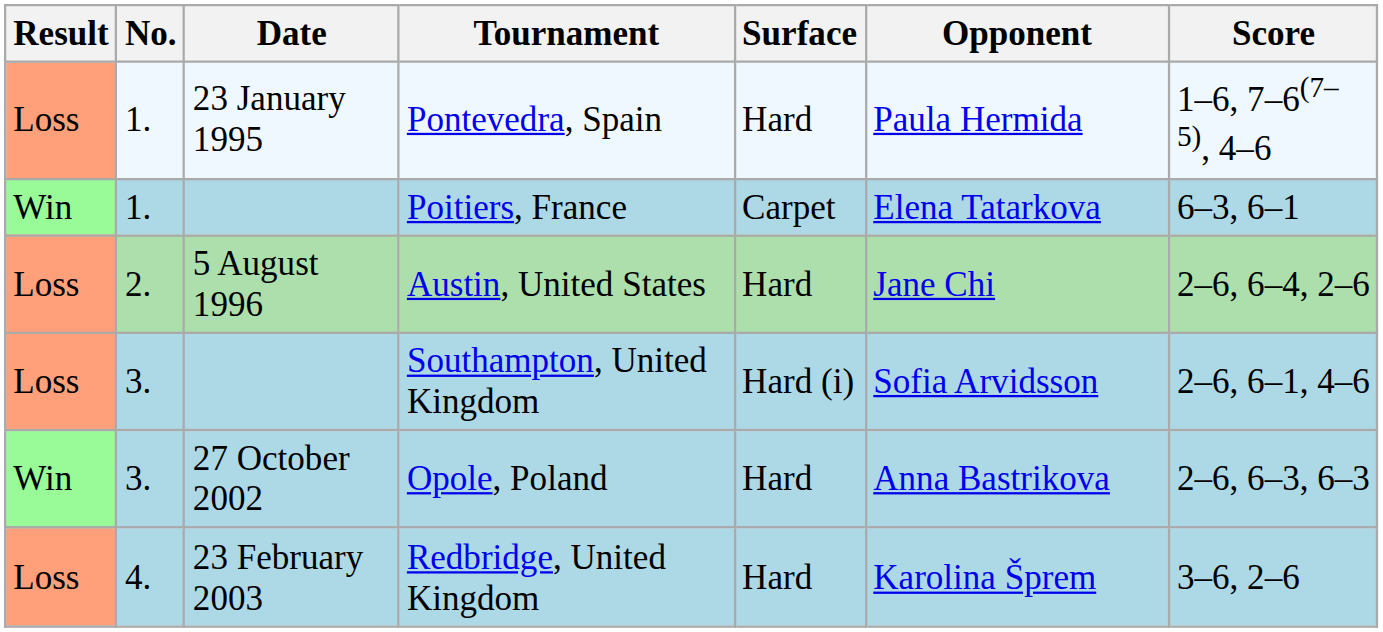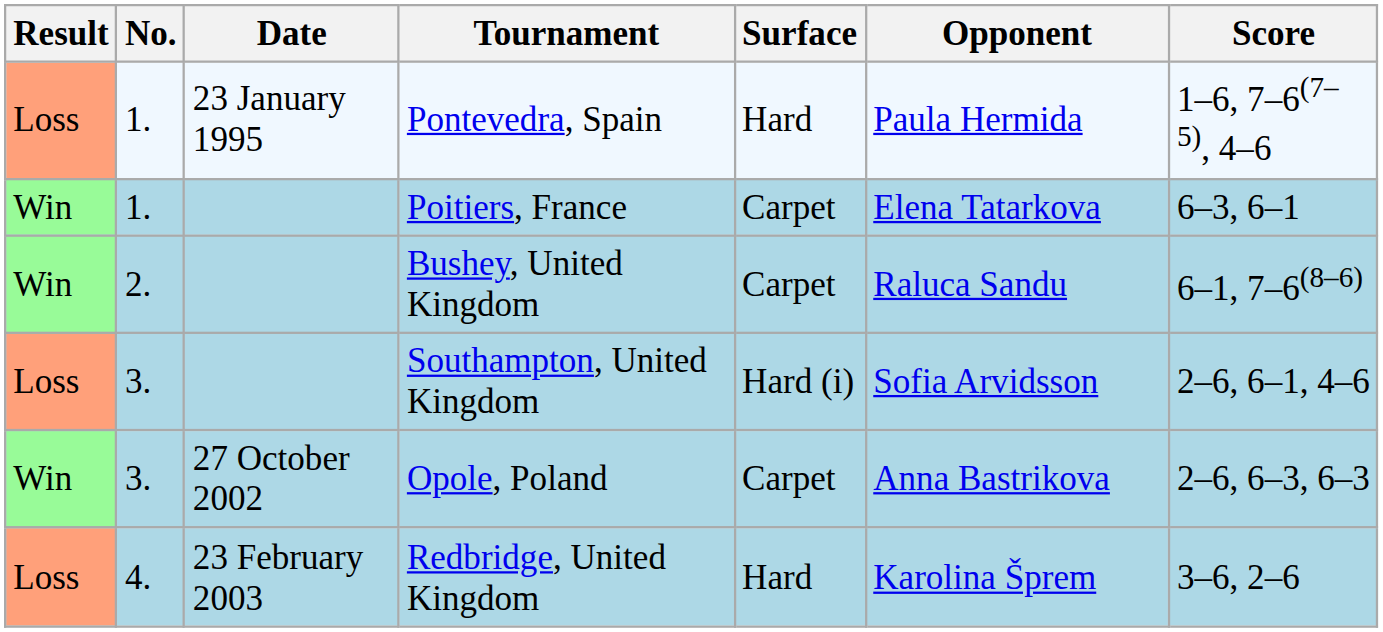- row: Loss | 2. | 5 August 1996 | Austin, United States | Hard | Jane Chi | 2–6, 6–4, 2–6
+ row: Win | 2. | Bushey, United Kingdom | Carpet | Raluca Sandu | 6–1, 7–6(8–6)
Opole, Poland | Surface: Hard -> Carpet
